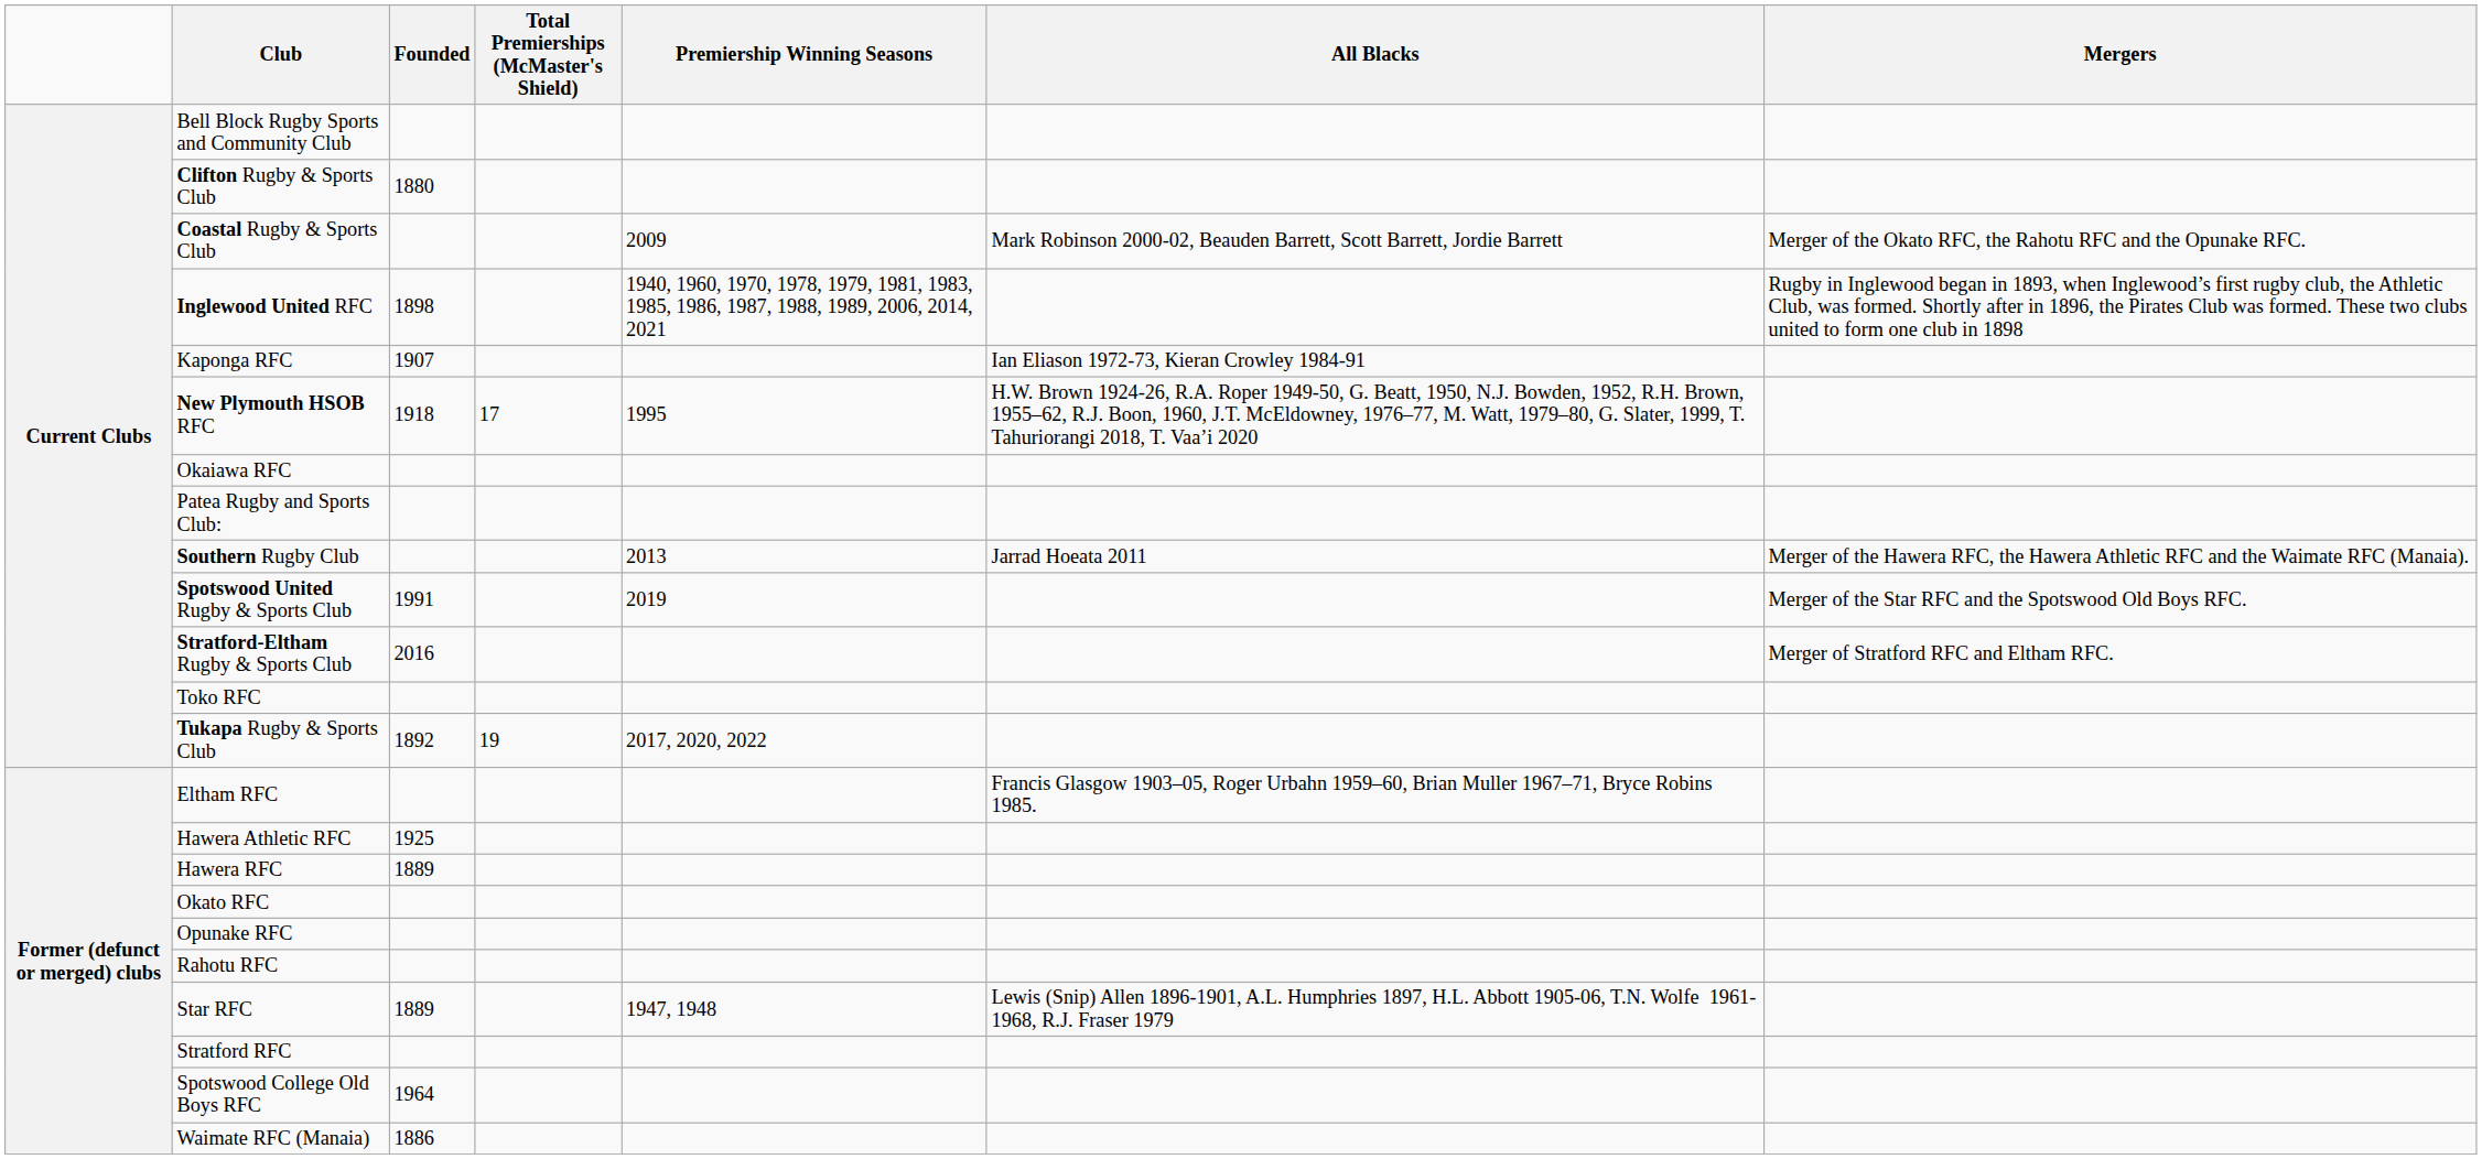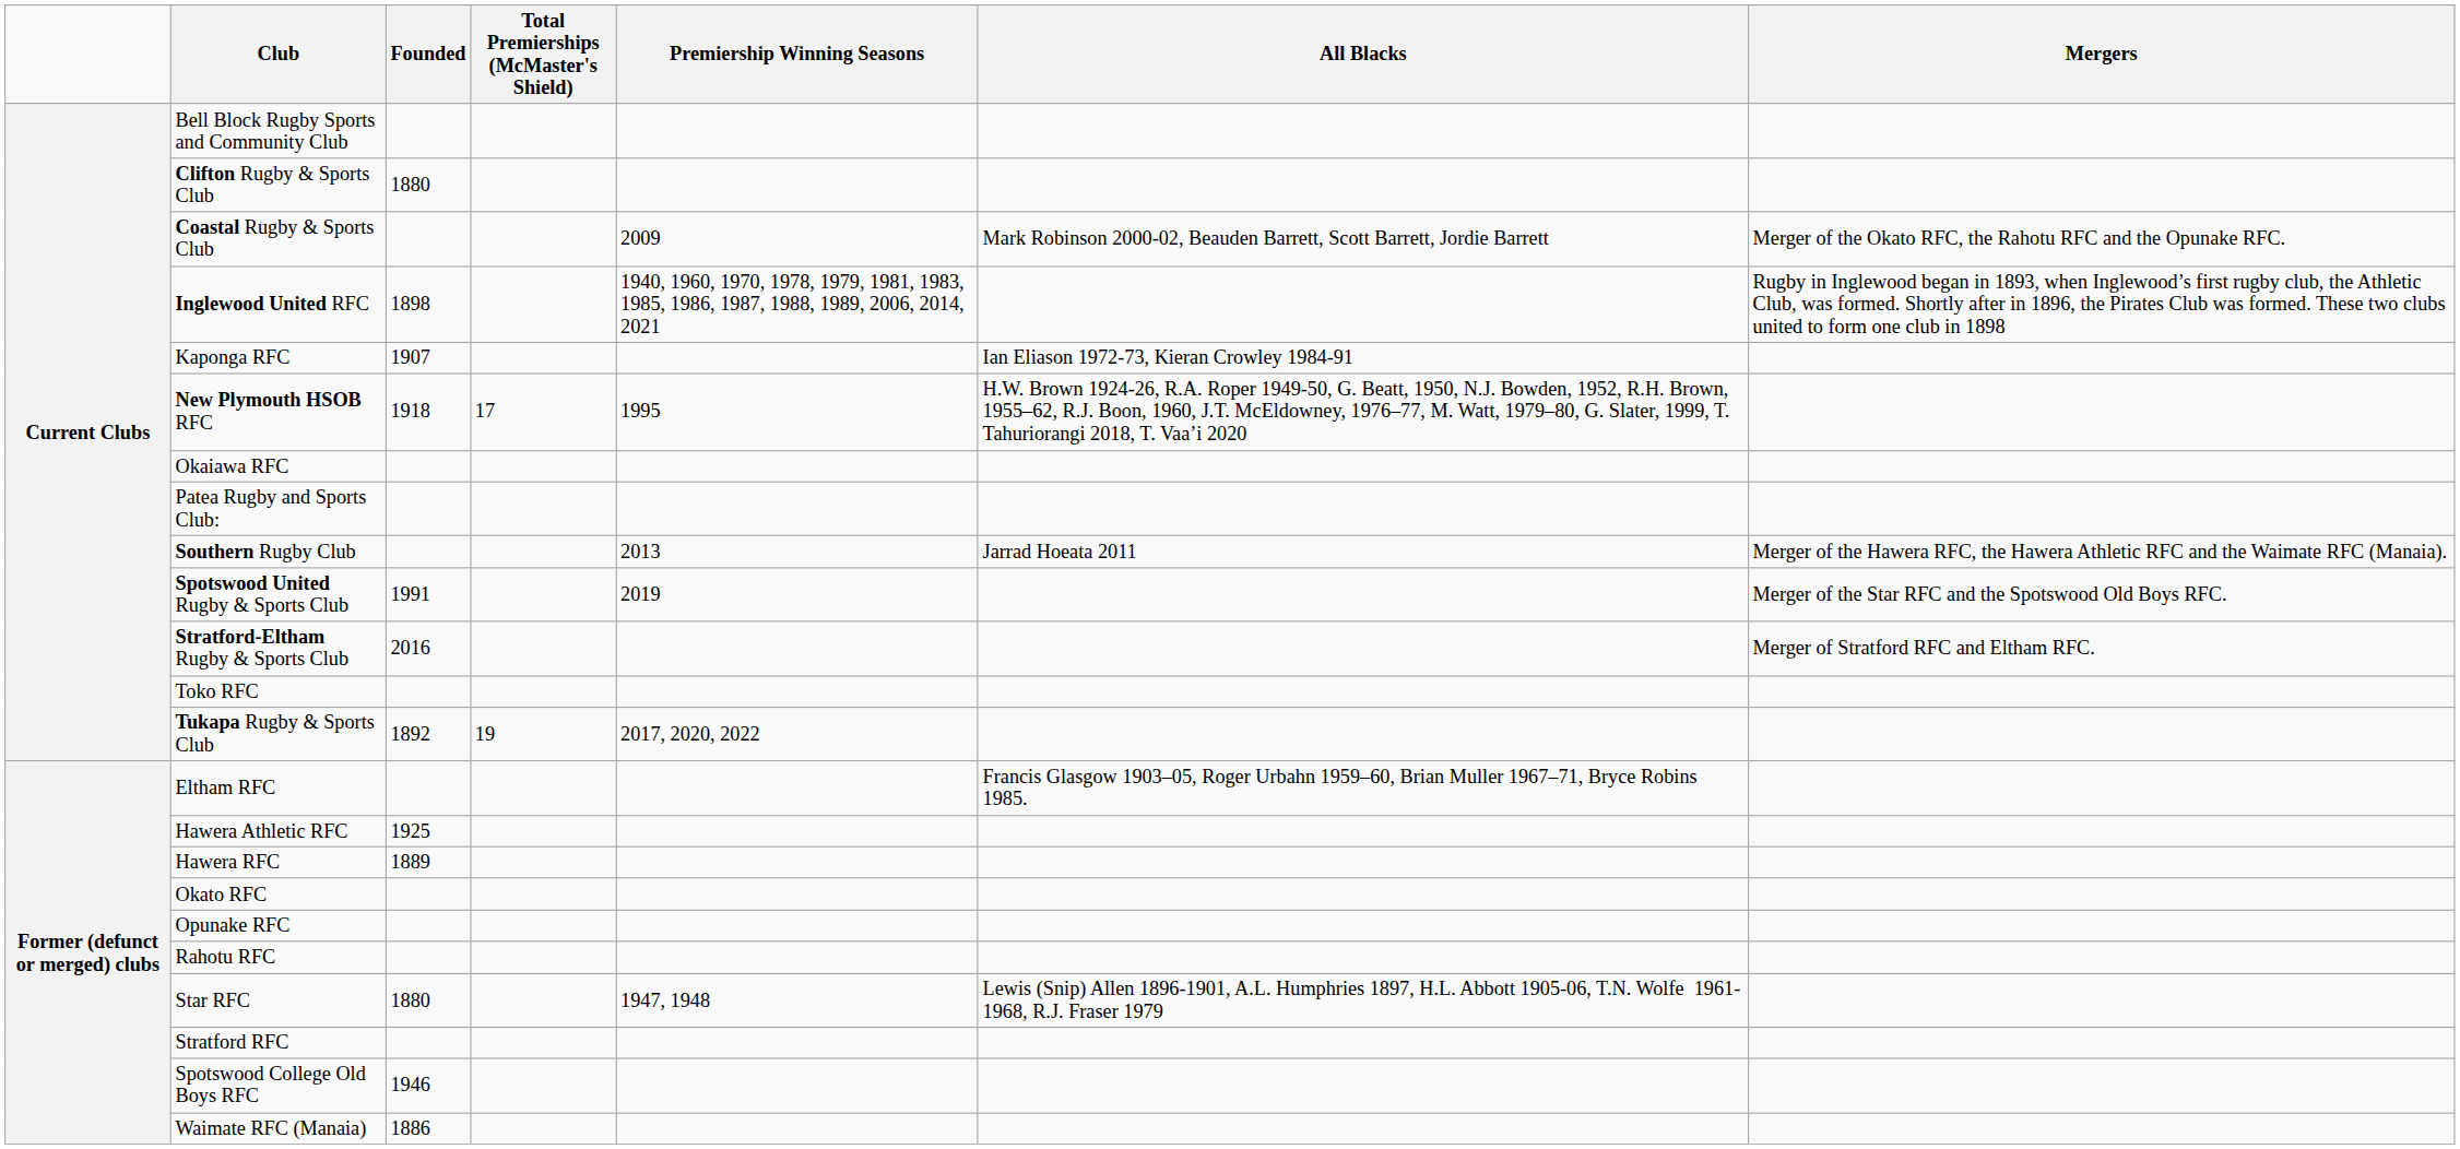Star RFC | Founded: 1889 -> 1880
Spotswood College Old Boys RFC | Founded: 1964 -> 1946
